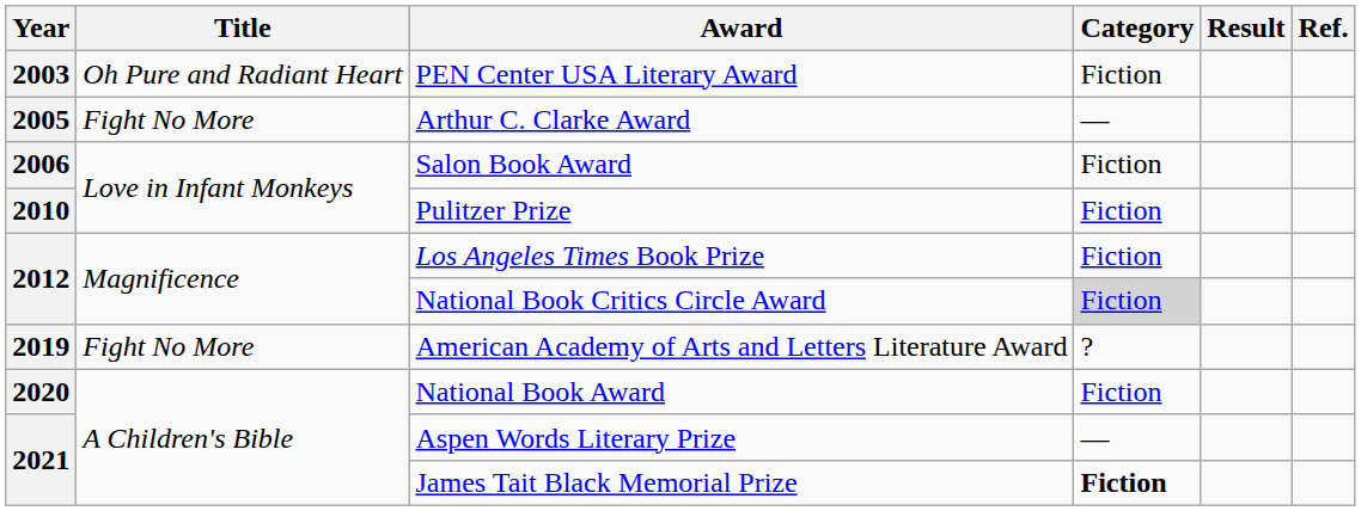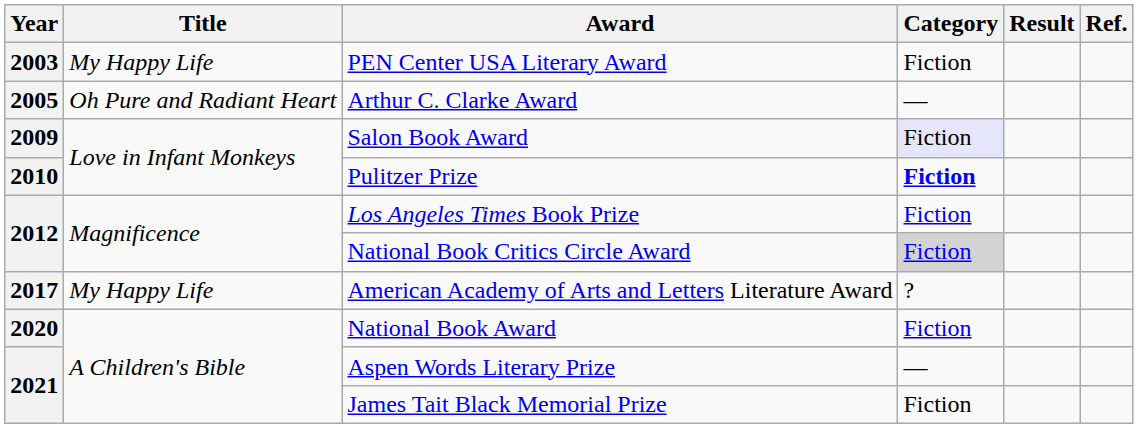PEN Center USA Literary Award | Title: Oh Pure and Radiant Heart -> My Happy Life
Arthur C. Clarke Award | Title: Fight No More -> Oh Pure and Radiant Heart
Salon Book Award | Year: 2006 -> 2009
Salon Book Award | Category: no background -> lavender background
Pulitzer Prize | Category: normal -> bold
American Academy of Arts and Letters Literature Award | Year: 2019 -> 2017
American Academy of Arts and Letters Literature Award | Title: Fight No More -> My Happy Life
James Tait Black Memorial Prize | Category: bold -> normal
